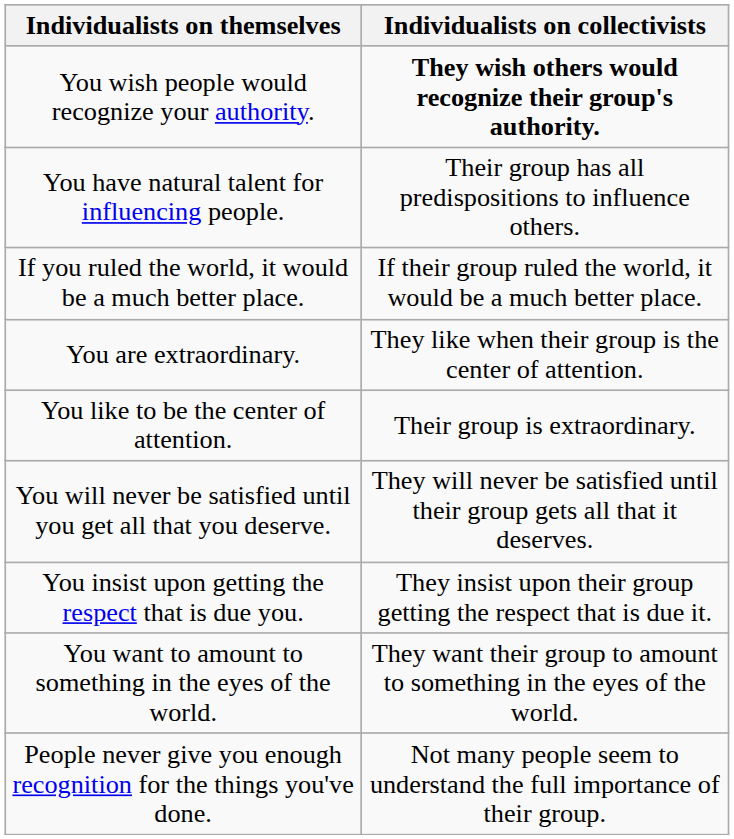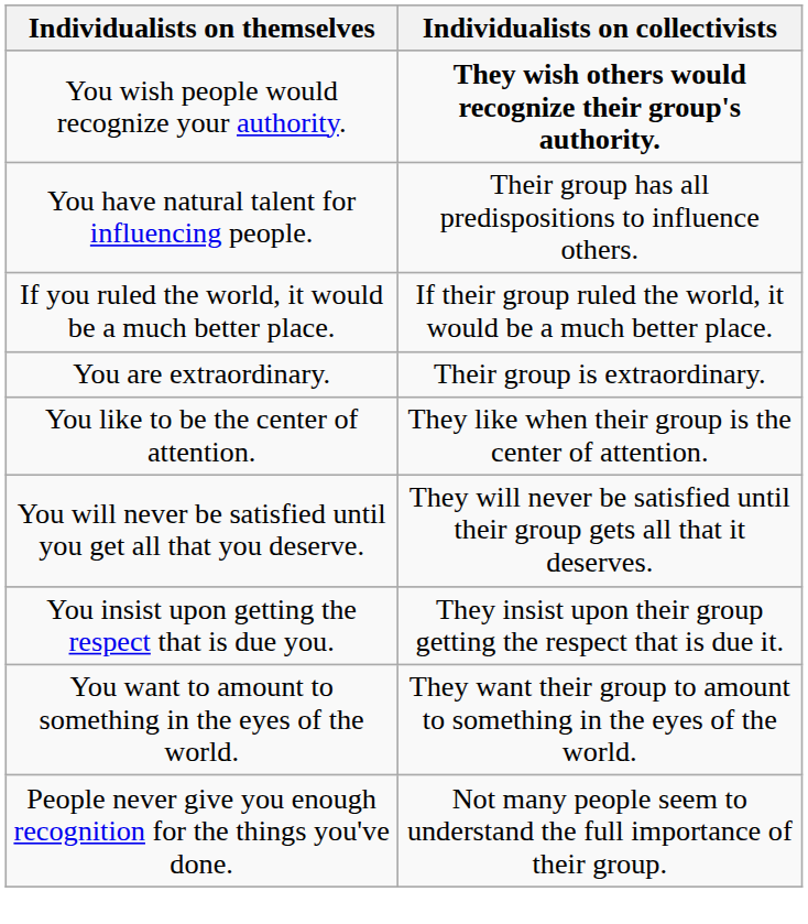You are extraordinary. | Individualists on collectivists: They like when their group is the center of attention. -> Their group is extraordinary.
You like to be the center of attention. | Individualists on collectivists: Their group is extraordinary. -> They like when their group is the center of attention.
